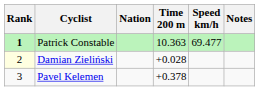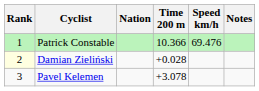Patrick Constable | Rank: bold -> normal
Patrick Constable | Time 200 m: 10.363 -> 10.366
Patrick Constable | Speed km/h: 69.477 -> 69.476
Pavel Kelemen | Time 200 m: +0.378 -> +3.078
